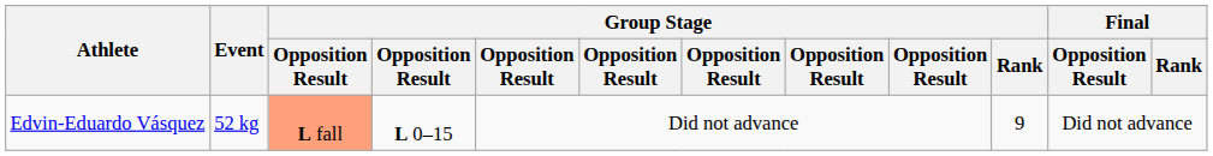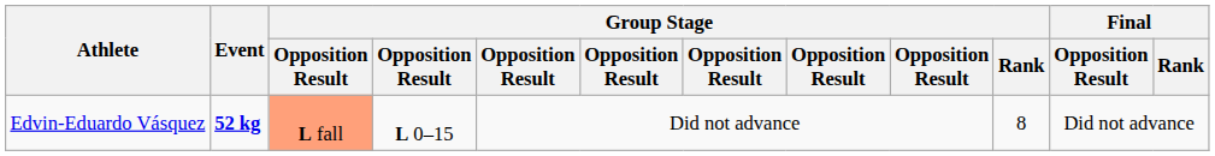Edvin-Eduardo Vásquez | Event: normal -> bold
Edvin-Eduardo Vásquez | Group Stage / Rank: 9 -> 8
